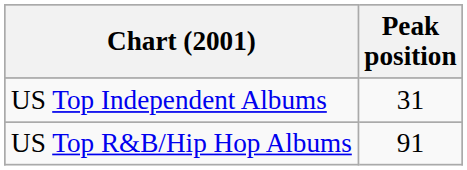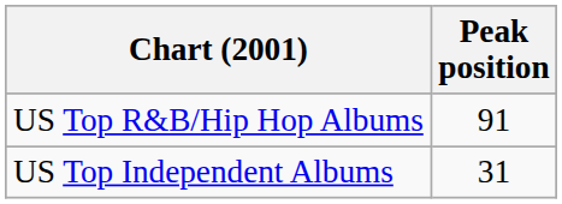rows swapped: US Top R&B/Hip Hop Albums <-> US Top Independent Albums
